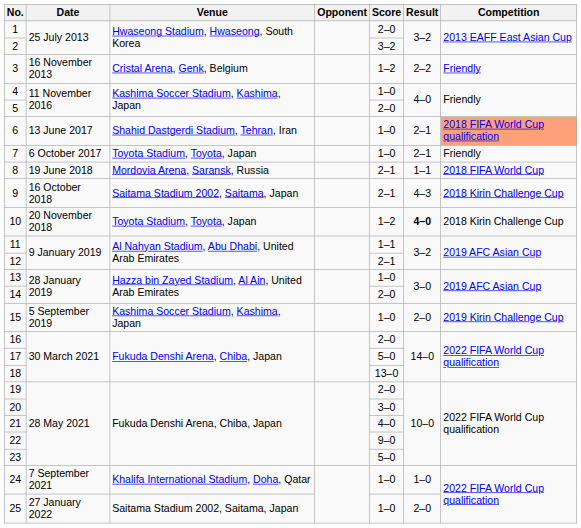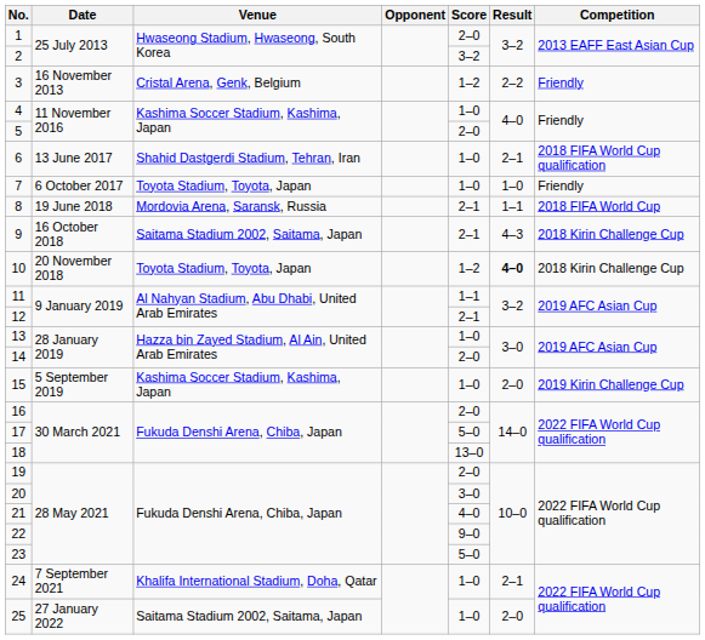6 | Competition: lightsalmon background -> no background
7 | Result: 2–1 -> 1–0
24 | Result: 1–0 -> 2–1
